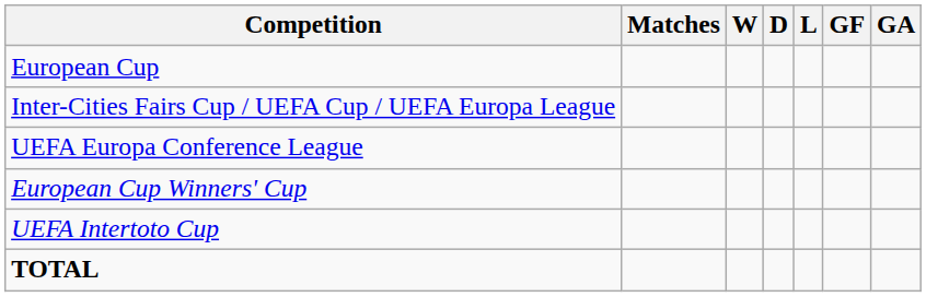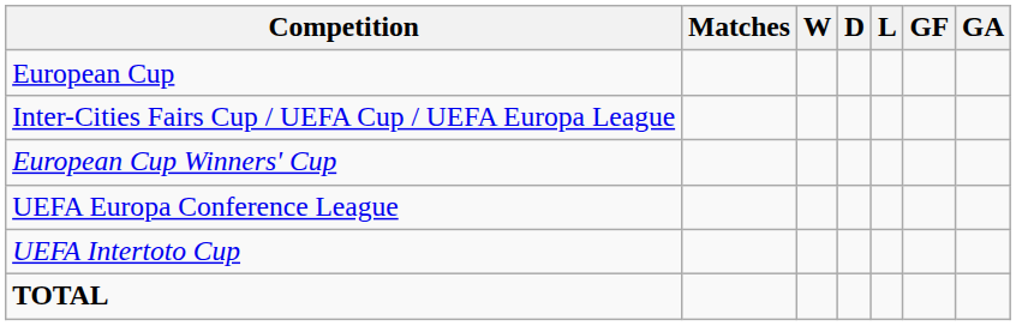rows swapped: UEFA Europa Conference League <-> European Cup Winners' Cup
